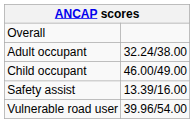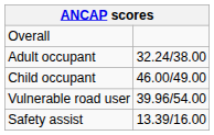rows swapped: Vulnerable road user <-> Safety assist
